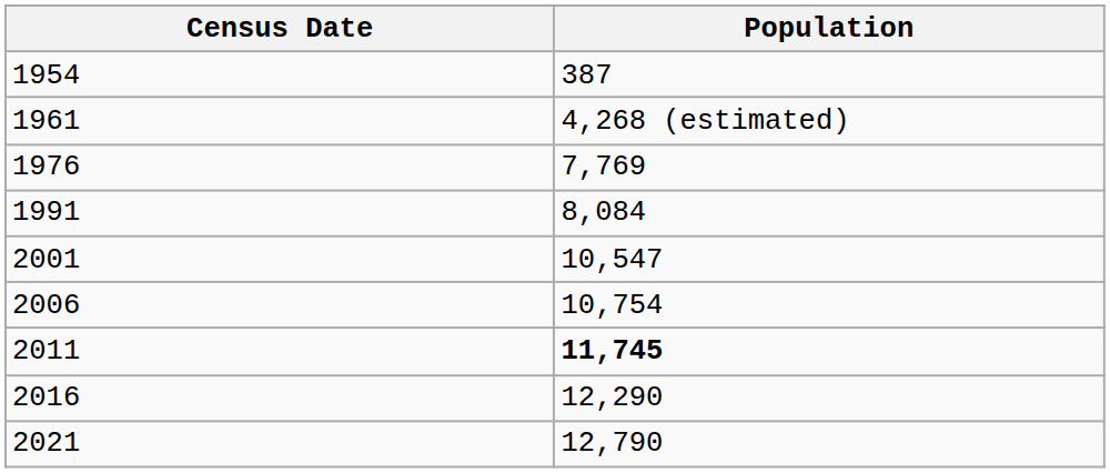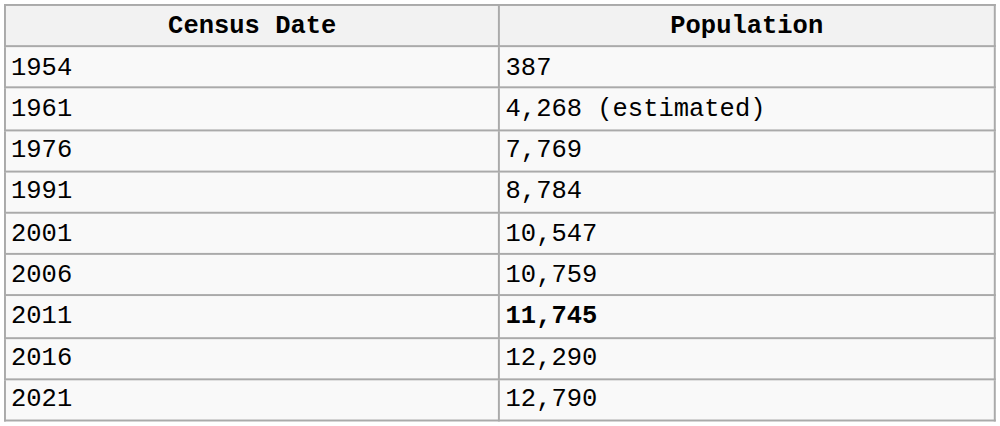1991 | Population: 8,084 -> 8,784
2006 | Population: 10,754 -> 10,759
